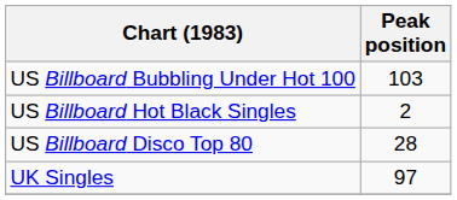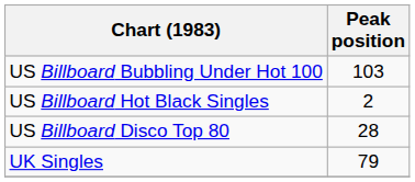UK Singles | Peak position: 97 -> 79
